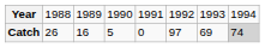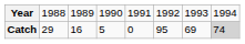Catch | column 2: 26 -> 29
Catch | column 6: 97 -> 95
